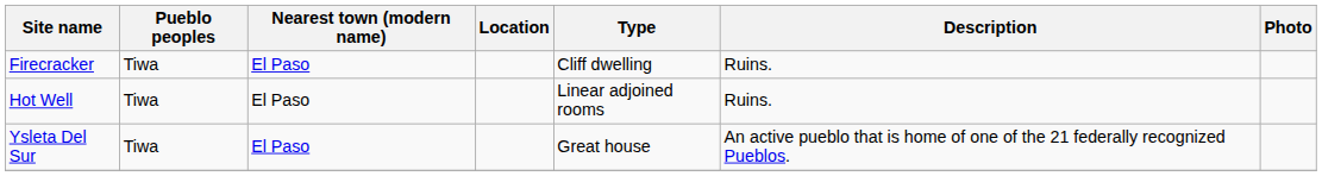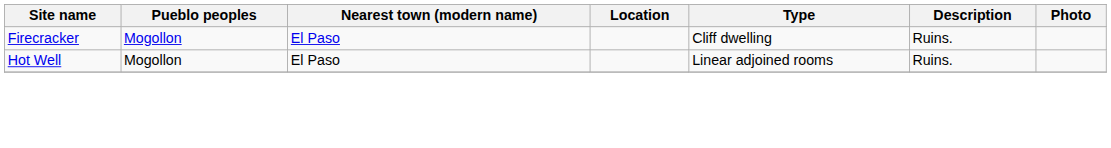Firecracker | Pueblo peoples: Tiwa -> Mogollon
Hot Well | Pueblo peoples: Tiwa -> Mogollon
- row: Ysleta Del Sur | Tiwa | El Paso | Great house | An active pueblo that is home of one of the 21 federally recognized Pueblos.
